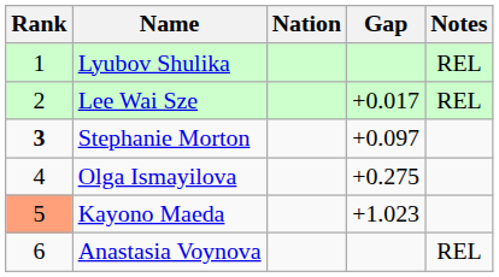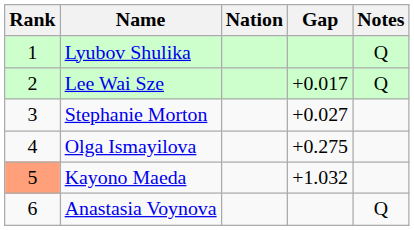Lyubov Shulika | Notes: REL -> Q
Lee Wai Sze | Notes: REL -> Q
Stephanie Morton | Rank: bold -> normal
Stephanie Morton | Gap: +0.097 -> +0.027
Kayono Maeda | Gap: +1.023 -> +1.032
Anastasia Voynova | Notes: REL -> Q
